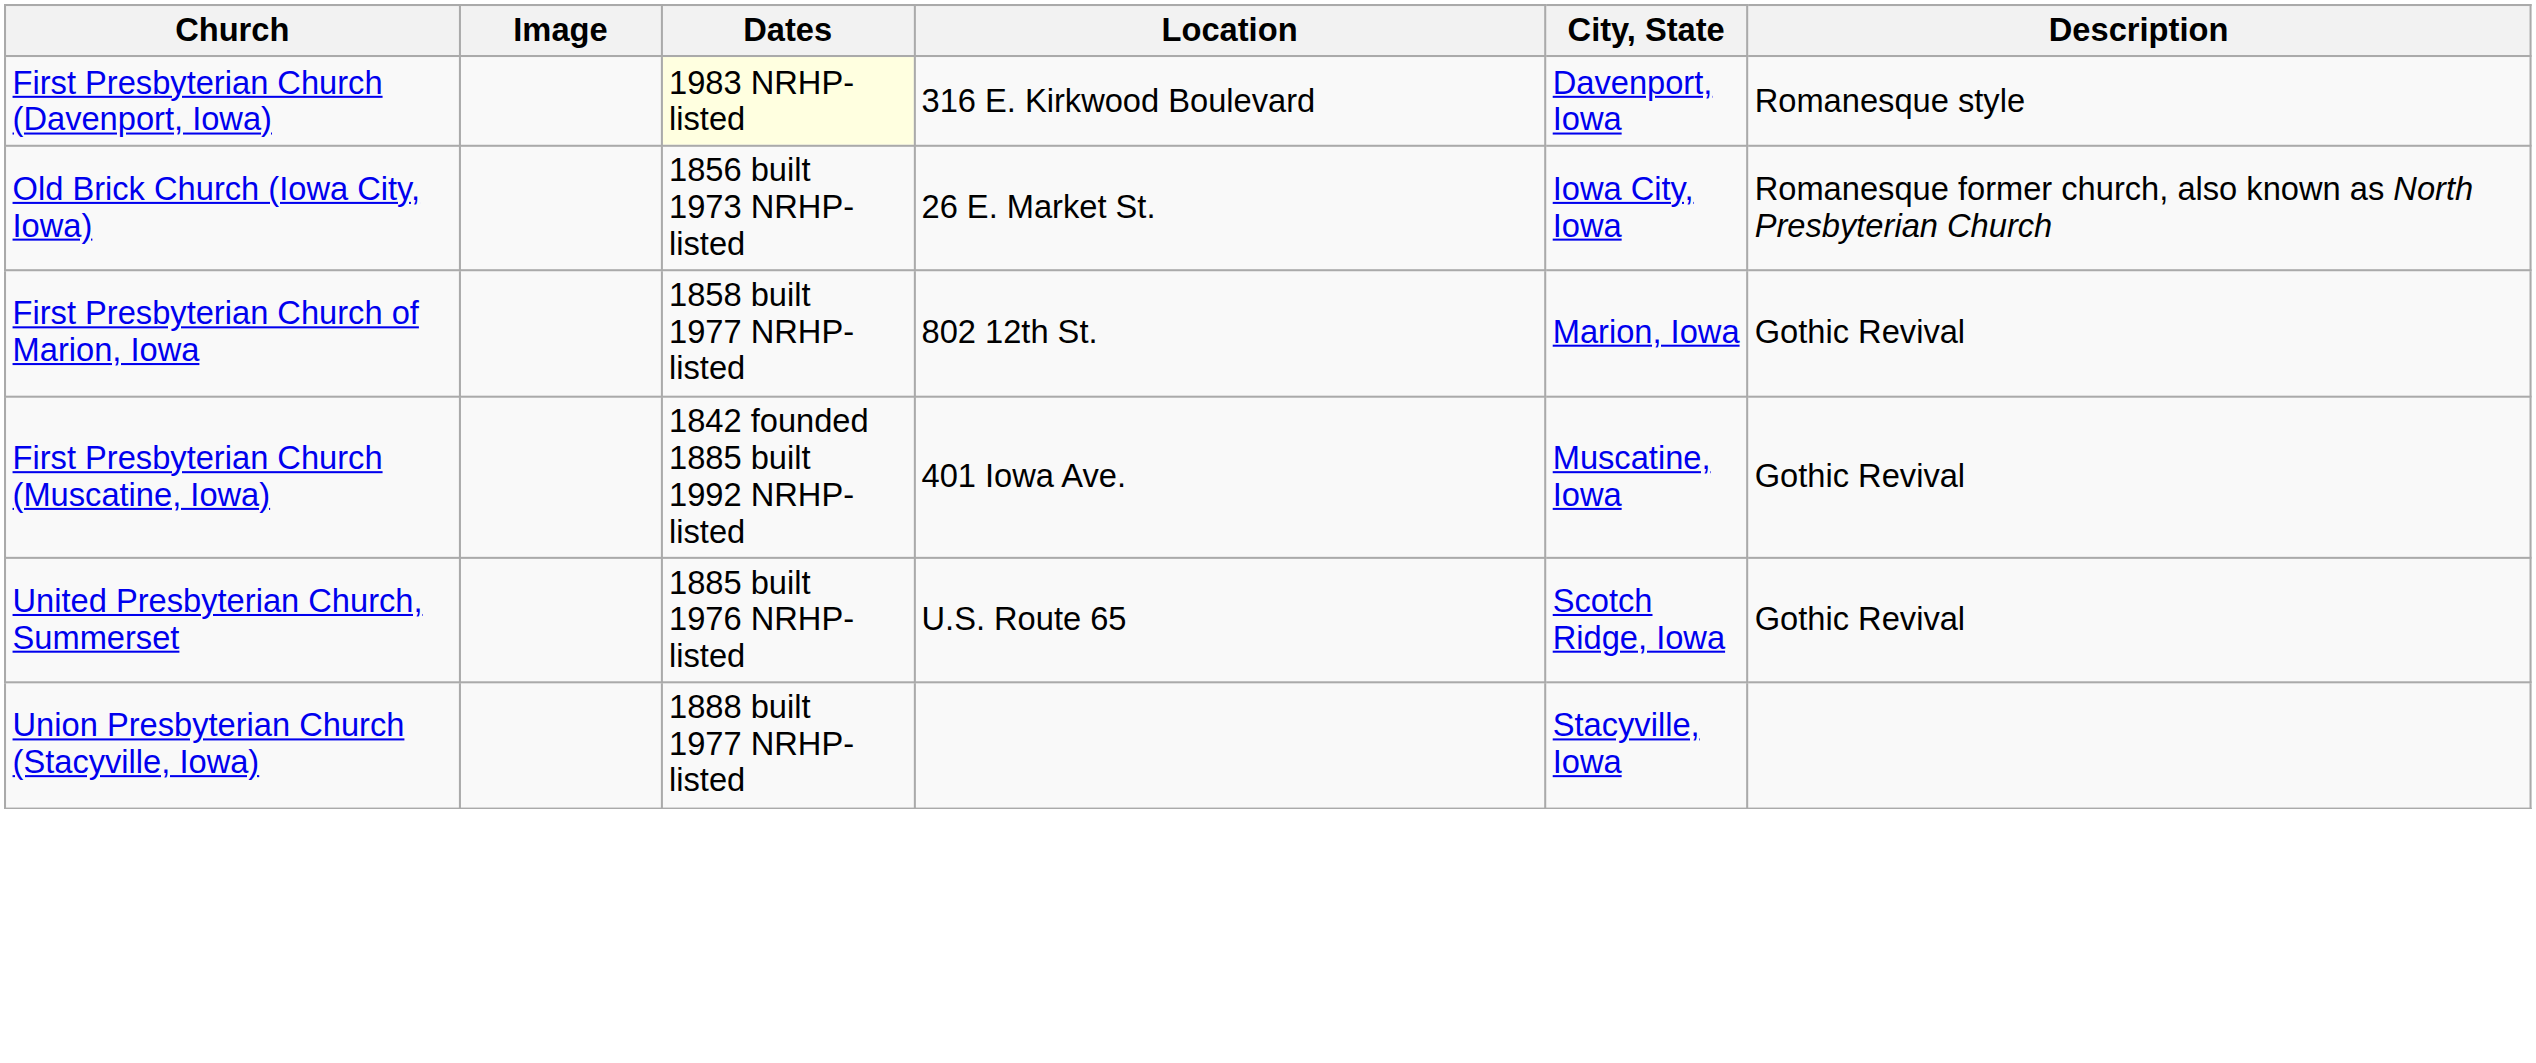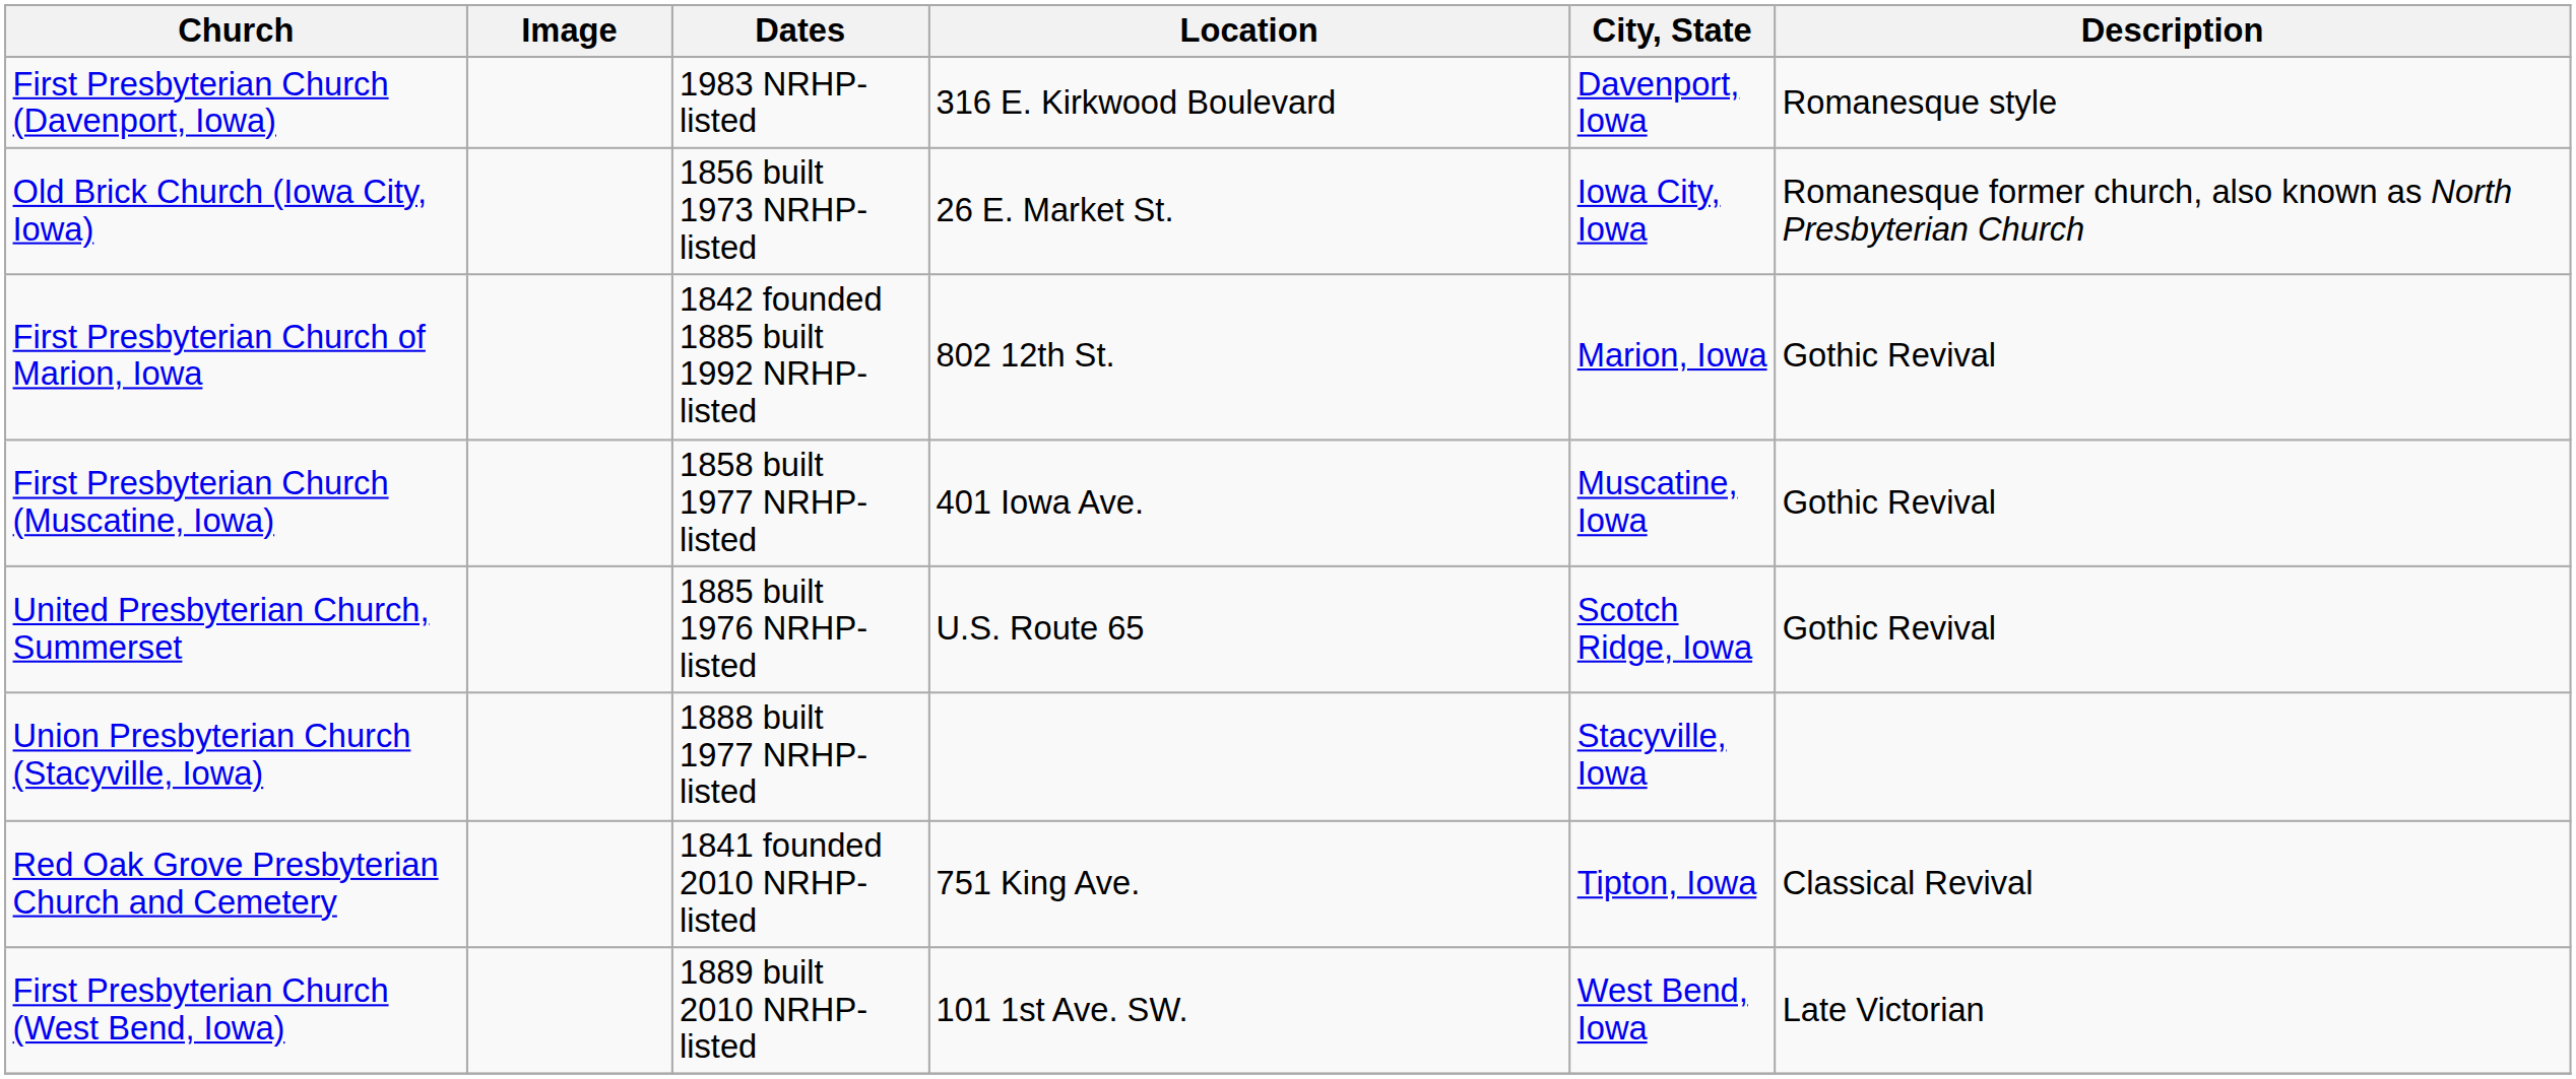First Presbyterian Church (Davenport, Iowa) | Dates: lightyellow background -> no background
First Presbyterian Church of Marion, Iowa | Dates: 1858 built 1977 NRHP-listed -> 1842 founded 1885 built 1992 NRHP-listed
First Presbyterian Church (Muscatine, Iowa) | Dates: 1842 founded 1885 built 1992 NRHP-listed -> 1858 built 1977 NRHP-listed
+ row: Red Oak Grove Presbyterian Church and Cemetery | 1841 founded 2010 NRHP-listed | 751 King Ave. | Tipton, Iowa | Classical Revival
+ row: First Presbyterian Church (West Bend, Iowa) | 1889 built 2010 NRHP-listed | 101 1st Ave. SW. | West Bend, Iowa | Late Victorian
